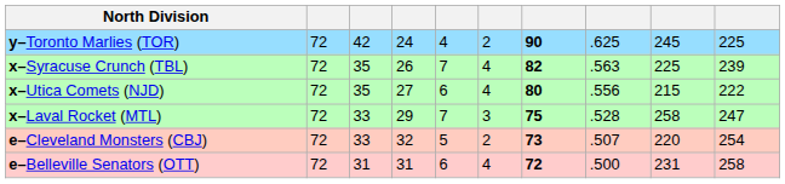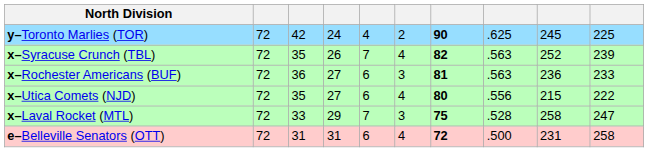x–Syracuse Crunch (TBL) | column 9: 225 -> 252
+ row: x–Rochester Americans (BUF) | 72 | 36 | 27 | 6 | 3 | 81 | .563 | 236 | 233
- row: e–Cleveland Monsters (CBJ) | 72 | 33 | 32 | 5 | 2 | 73 | .507 | 220 | 254
